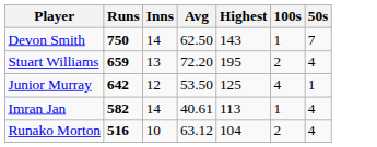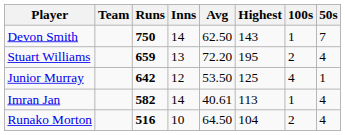+ column: Team
Runako Morton | Avg: 63.12 -> 64.50
